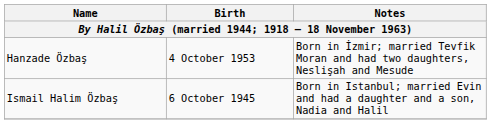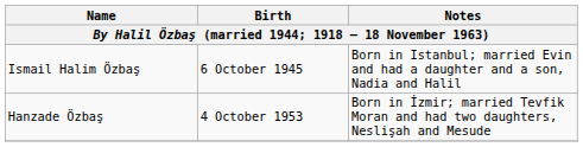rows swapped: Ismail Halim Özbaş <-> Hanzade Özbaş
